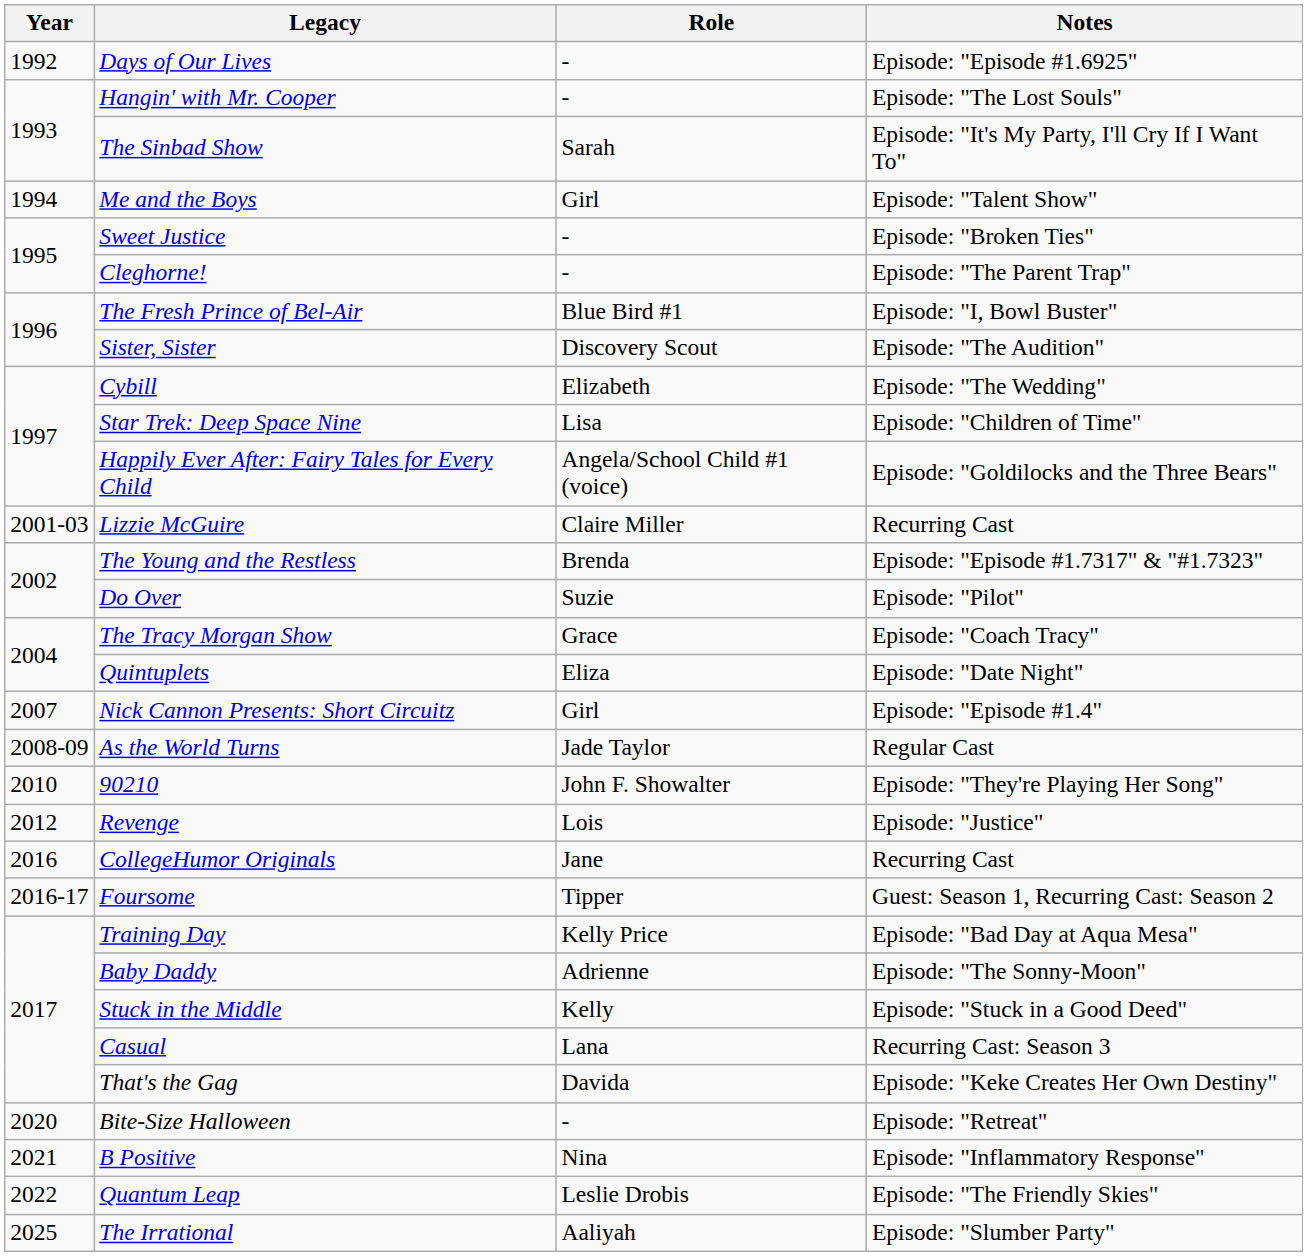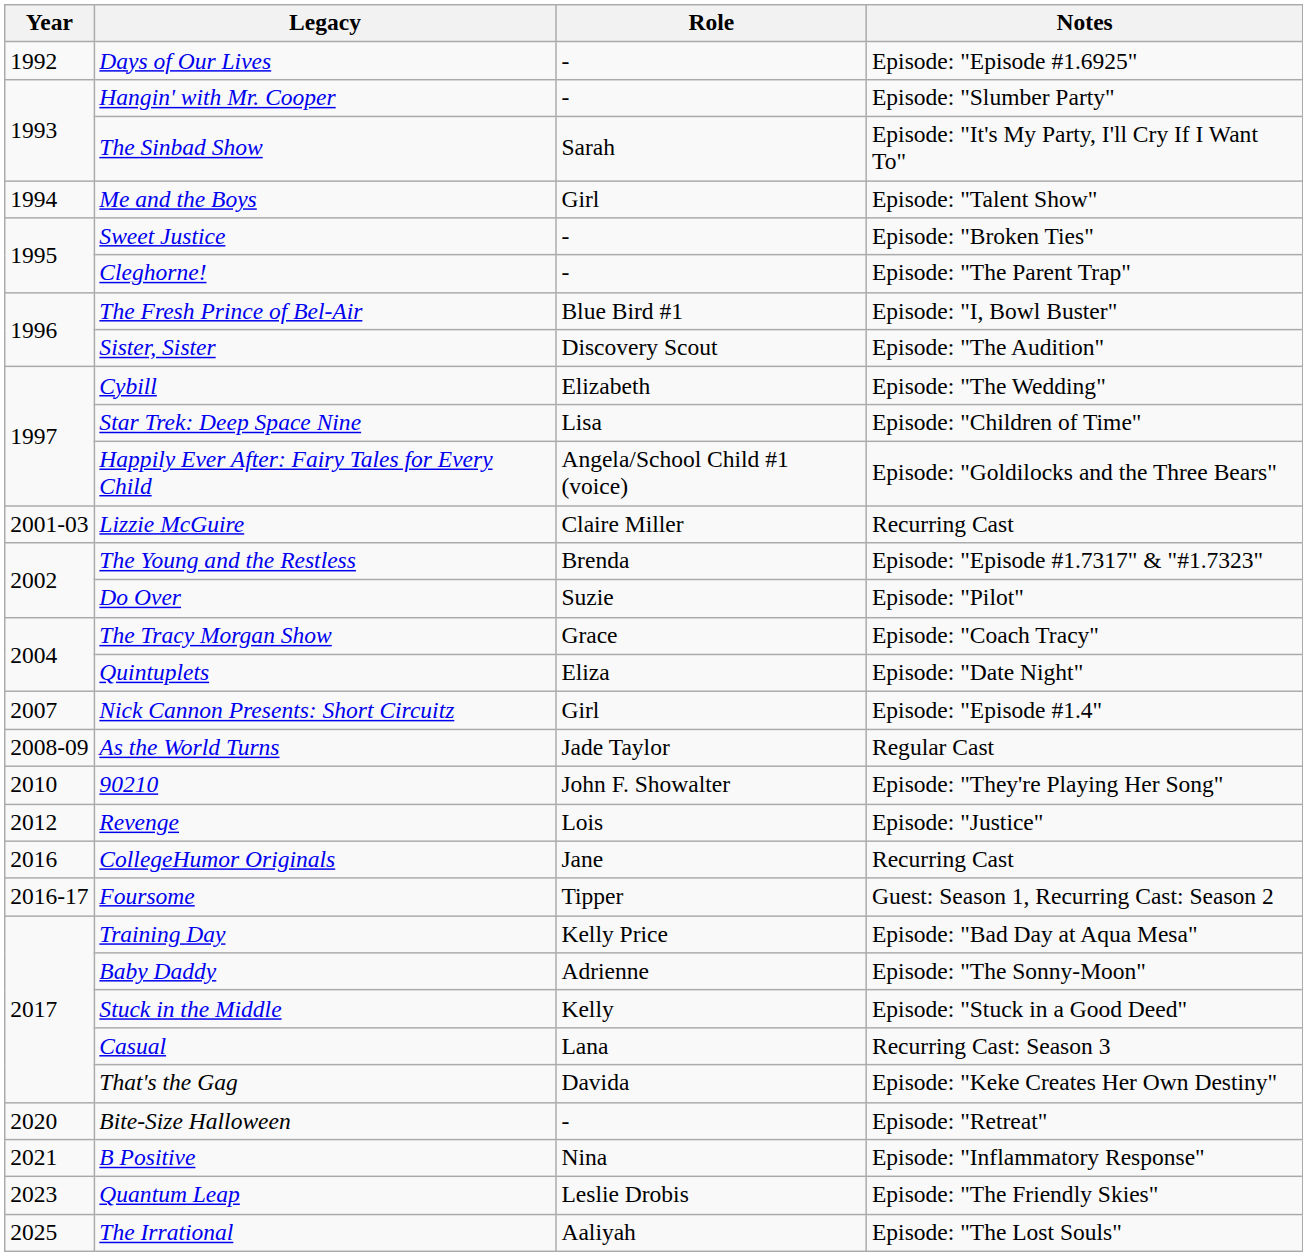Hangin' with Mr. Cooper | Notes: Episode: "The Lost Souls" -> Episode: "Slumber Party"
Quantum Leap | Year: 2022 -> 2023
The Irrational | Notes: Episode: "Slumber Party" -> Episode: "The Lost Souls"
